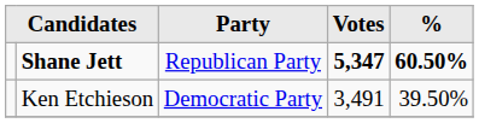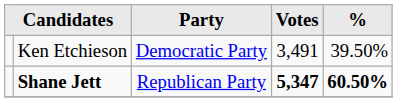rows swapped: Shane Jett <-> Ken Etchieson
